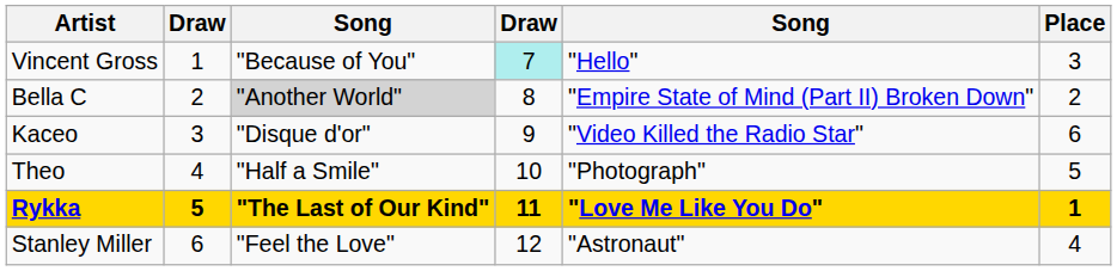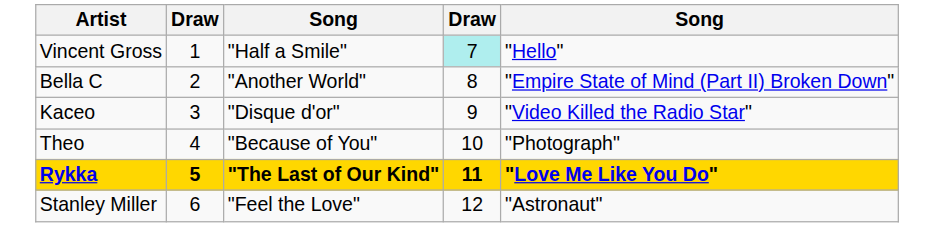- column: Place | 3 | 2 | 6 | 5 | 1 | 4
Vincent Gross | column 3: "Because of You" -> "Half a Smile"
Bella C | column 3: lightgrey background -> no background
Theo | column 3: "Half a Smile" -> "Because of You"
